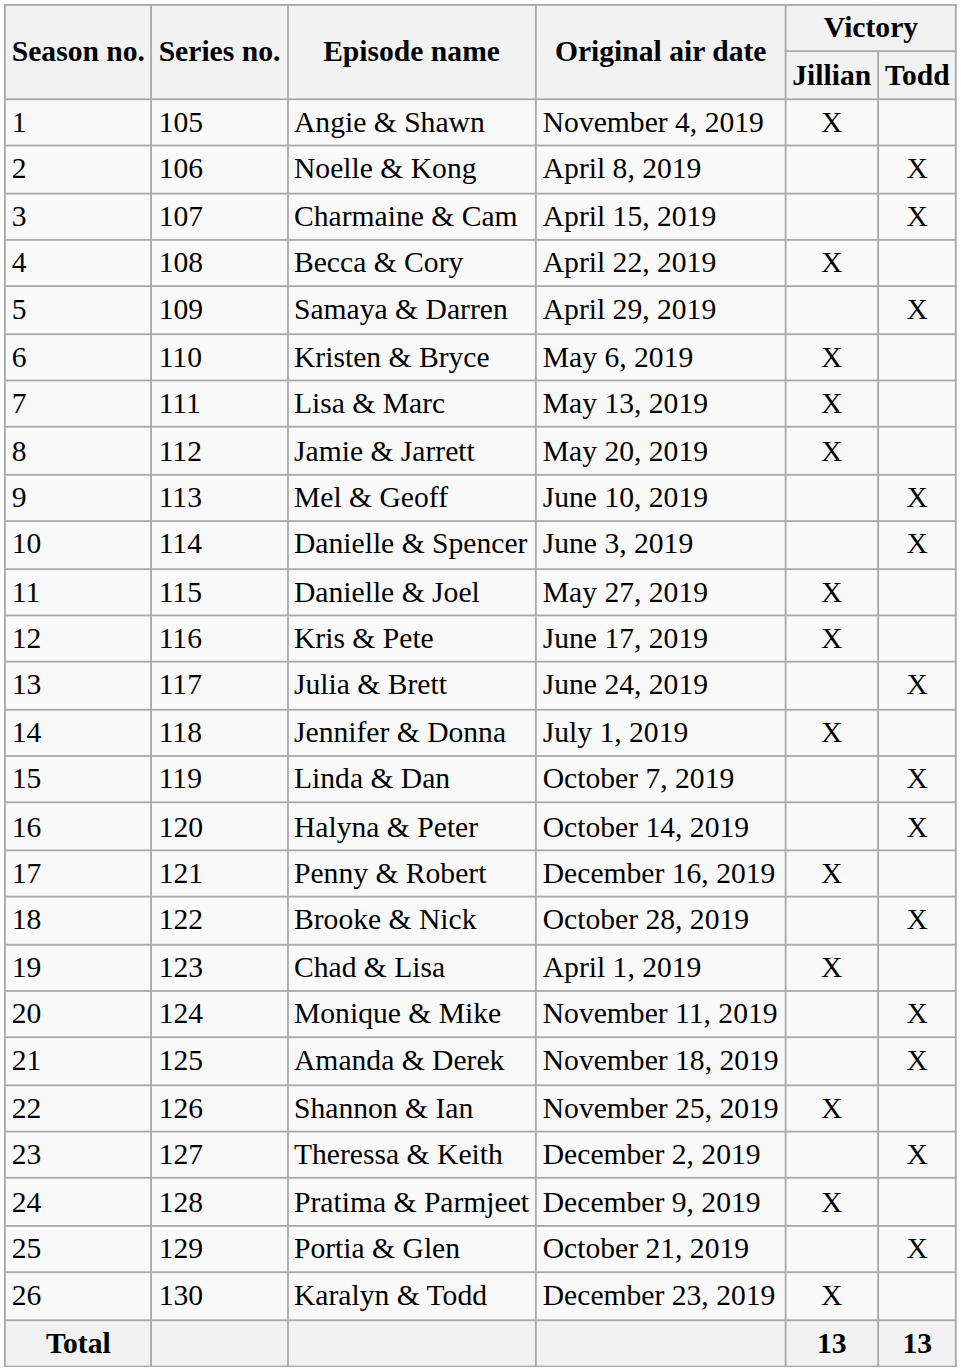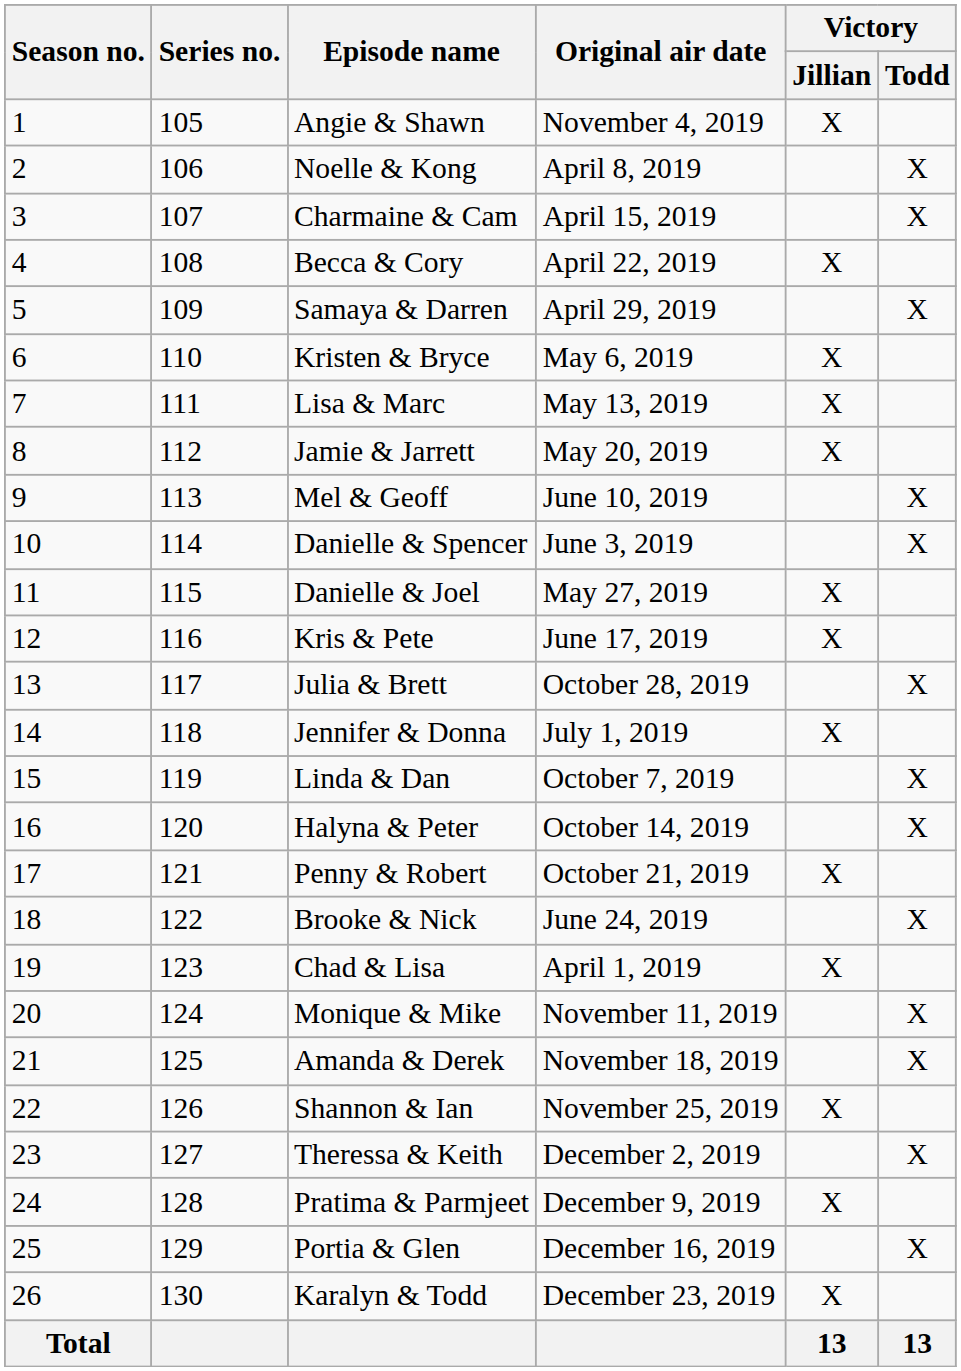Julia & Brett | Original air date: June 24, 2019 -> October 28, 2019
Penny & Robert | Original air date: December 16, 2019 -> October 21, 2019
Brooke & Nick | Original air date: October 28, 2019 -> June 24, 2019
Portia & Glen | Original air date: October 21, 2019 -> December 16, 2019
